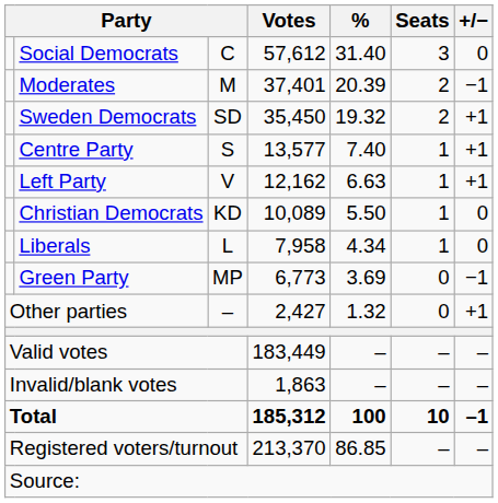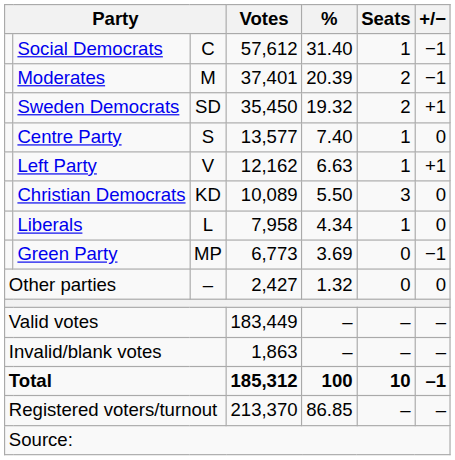Social Democrats | Seats: 3 -> 1
Social Democrats | +/−: 0 -> −1
Centre Party | +/−: +1 -> 0
Christian Democrats | Seats: 1 -> 3
Other parties | +/−: +1 -> 0
